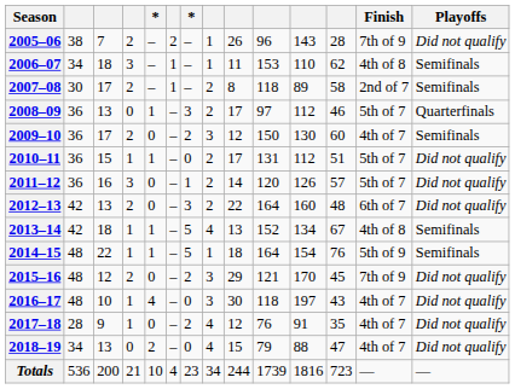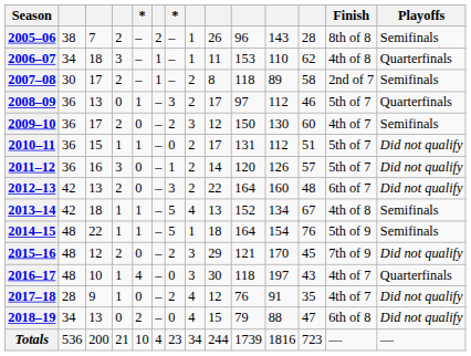2005–06 | Finish: 7th of 9 -> 8th of 8
2005–06 | Playoffs: Did not qualify -> Semifinals
2006–07 | Playoffs: Semifinals -> Quarterfinals
2016–17 | Playoffs: Did not qualify -> Quarterfinals
2018–19 | Finish: 4th of 7 -> 6th of 8
